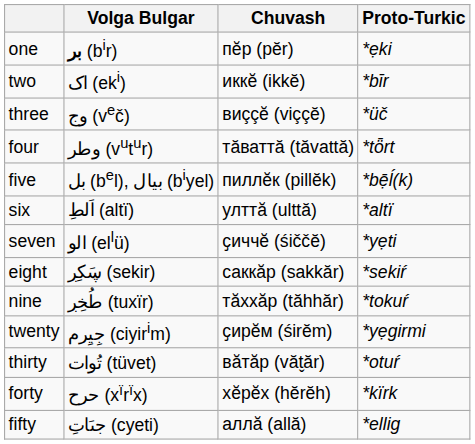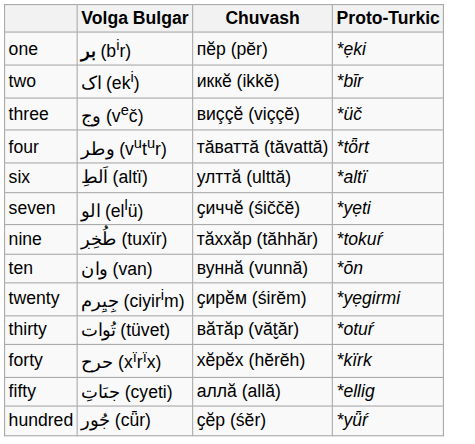- row: five | بل (bel), بيال (biyel) | пиллӗк (pillĕk) | *bẹ̄ĺ(k)
- row: eight | ڛَكِڔ (sekir) | саккӑр (sakkăr) | *sekiŕ
+ row: ten | وان (van) | вуннӑ (vunnă) | *ōn
+ row: hundred | جُور (cǖr) | ҫӗр (śĕr) | *yǖŕ
